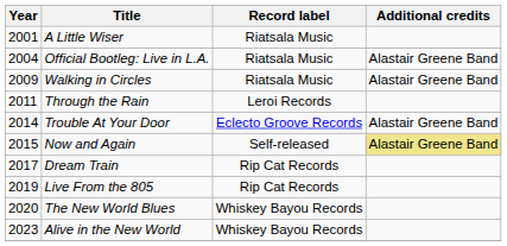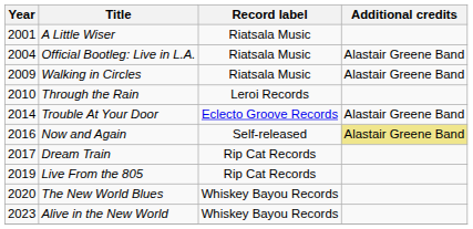Through the Rain | Year: 2011 -> 2010
Now and Again | Year: 2015 -> 2016
